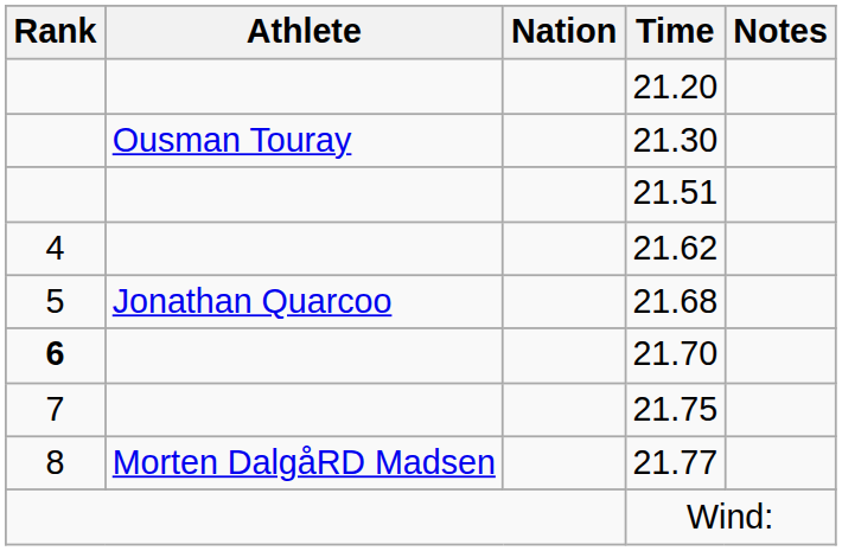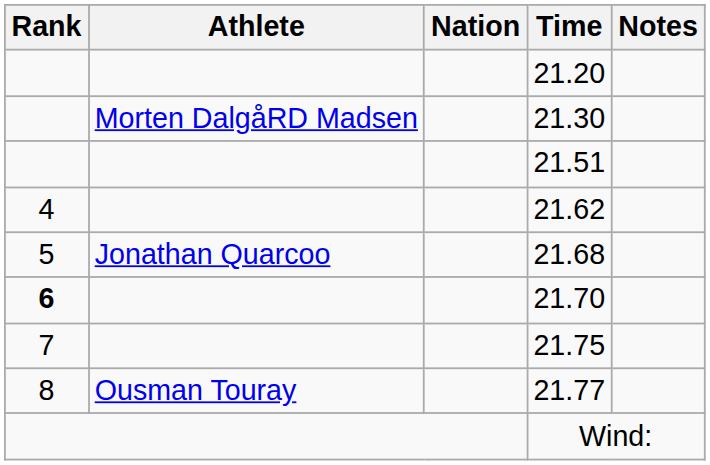21.30 | Athlete: Ousman Touray -> Morten DalgåRD Madsen
21.77 | Athlete: Morten DalgåRD Madsen -> Ousman Touray
